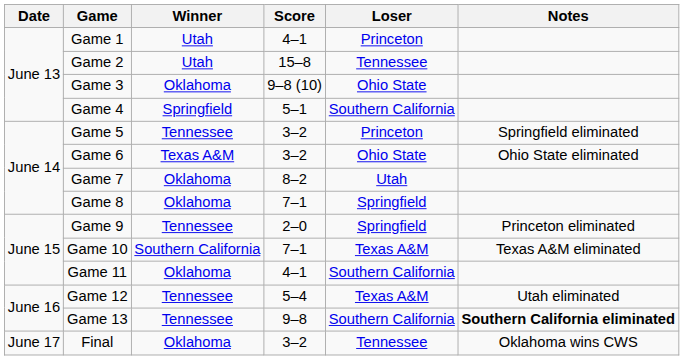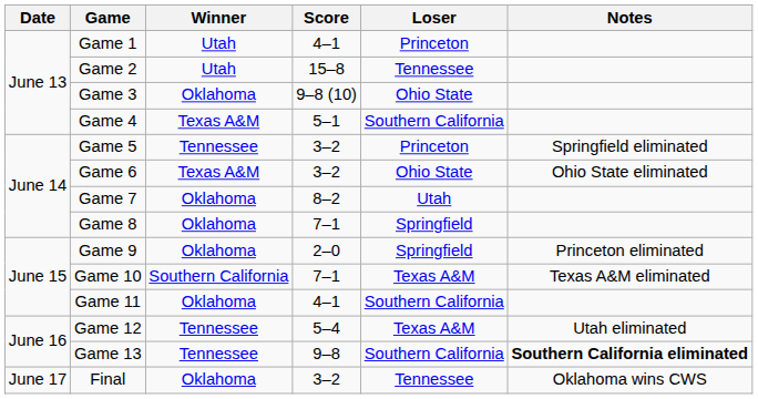Game 4 | Winner: Springfield -> Texas A&M
Game 9 | Winner: Tennessee -> Oklahoma
